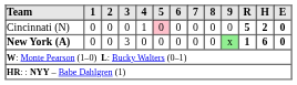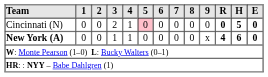Cincinnati (N) | 3: 0 -> 2
Cincinnati (N) | R: 5 -> 0
Cincinnati (N) | H: 2 -> 5
New York (A) | 3: 3 -> 1
New York (A) | 4: 0 -> 1
New York (A) | 9: lightgreen background -> no background
New York (A) | R: 1 -> 4
